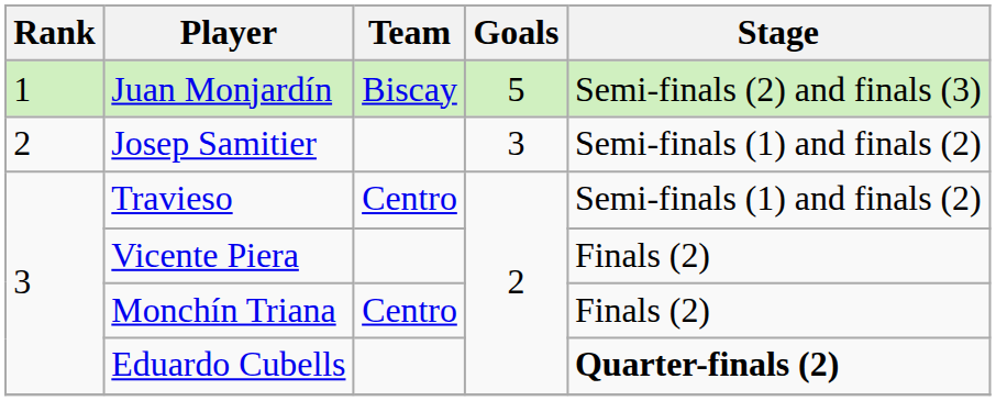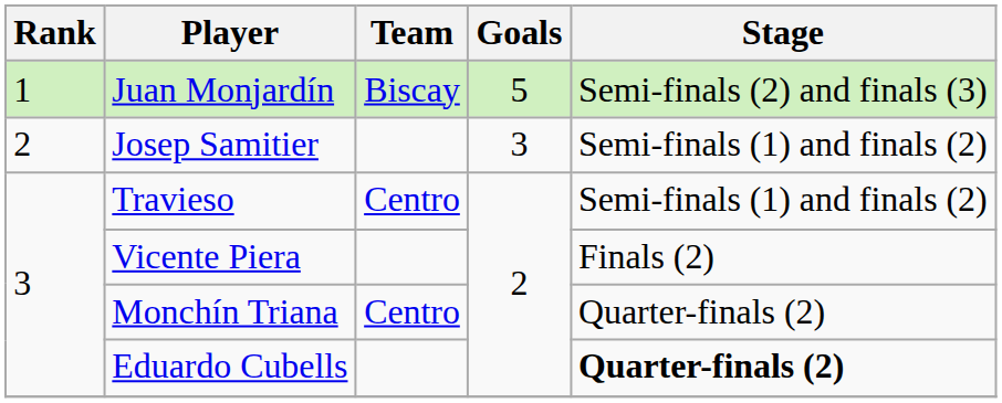Monchín Triana | Stage: Finals (2) -> Quarter-finals (2)
